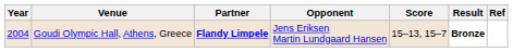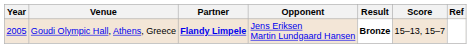columns swapped: Score <-> Result
Goudi Olympic Hall, Athens, Greece | Year: 2004 -> 2005
